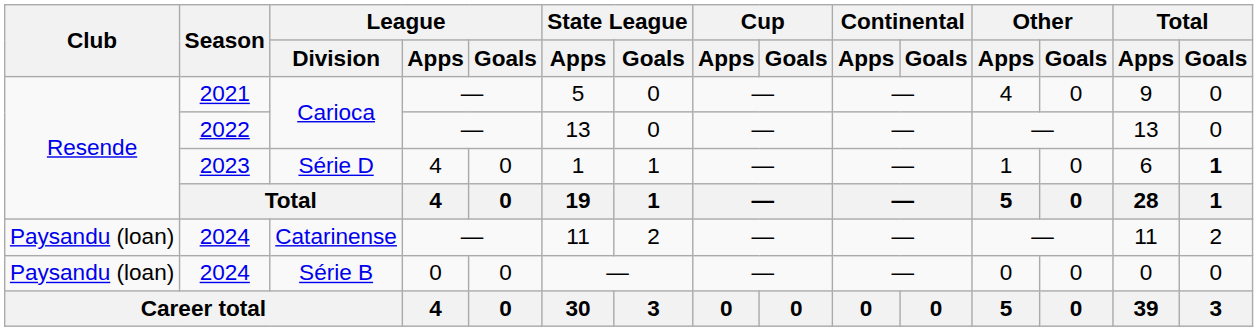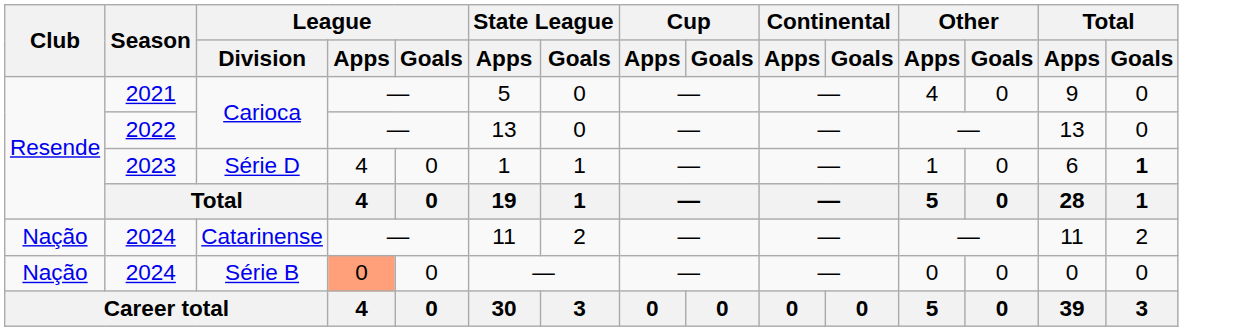2024 / Catarinense | Club: Paysandu (loan) -> Nação
2024 / Série B | Club: Paysandu (loan) -> Nação
2024 / Série B | League / Apps: no background -> lightsalmon background
